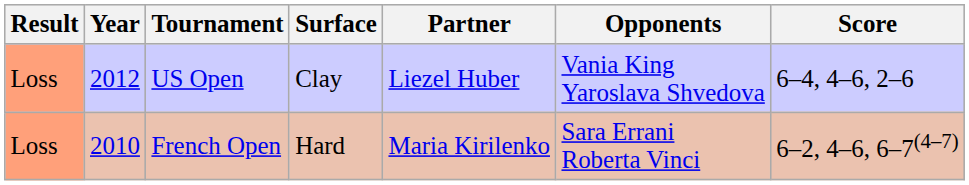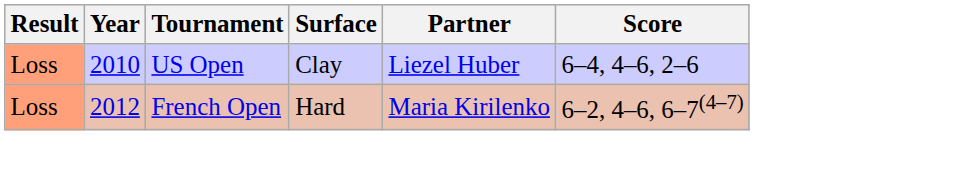- column: Opponents | Vania King Yaroslava Shvedova | Sara Errani Roberta Vinci
US Open | Year: 2012 -> 2010
French Open | Year: 2010 -> 2012
